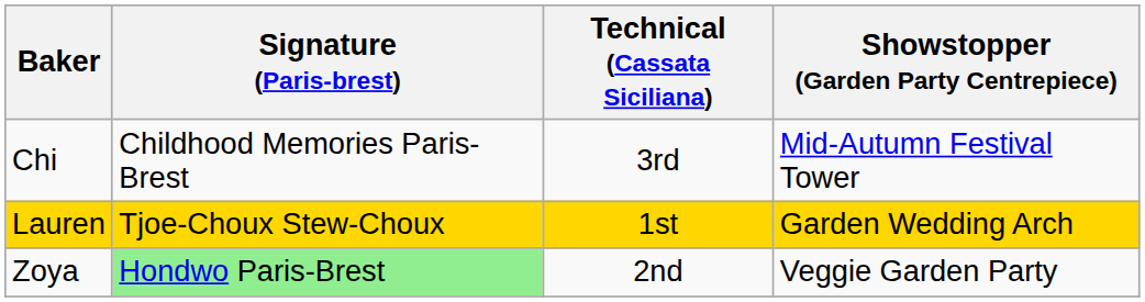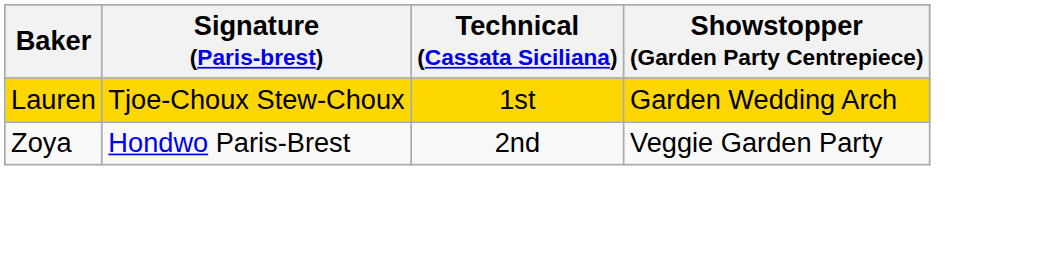- row: Chi | Childhood Memories Paris-Brest | 3rd | Mid-Autumn Festival Tower
Zoya | Signature (Paris-brest): lightgreen background -> no background
